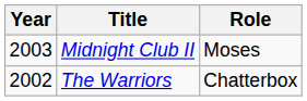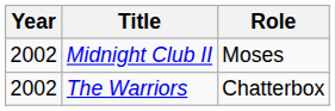Midnight Club II | Year: 2003 -> 2002
